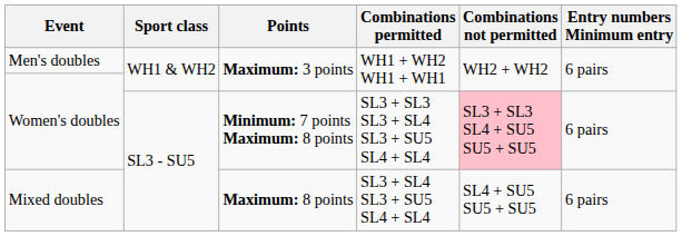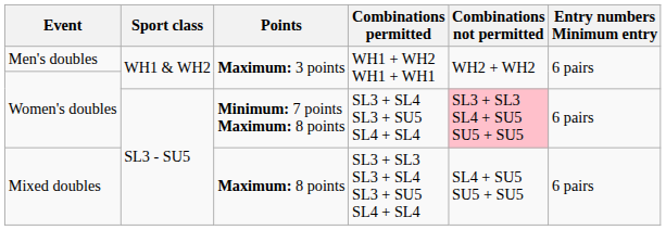Women's doubles / Minimum: 7 points Maximum: 8 points | Combinations permitted: SL3 + SL3 SL3 + SL4 SL3 + SU5 SL4 + SL4 -> SL3 + SL4 SL3 + SU5 SL4 + SL4
Mixed doubles | Combinations permitted: SL3 + SL4 SL3 + SU5 SL4 + SL4 -> SL3 + SL3 SL3 + SL4 SL3 + SU5 SL4 + SL4
